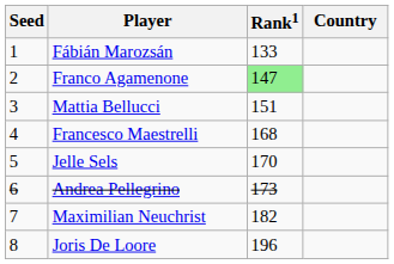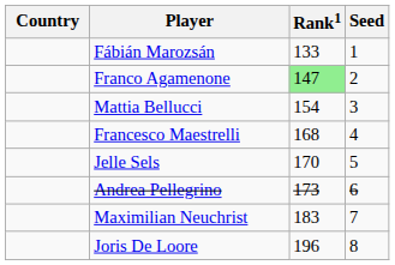columns swapped: Country <-> Seed
Mattia Bellucci | Rank1: 151 -> 154
Maximilian Neuchrist | Rank1: 182 -> 183
